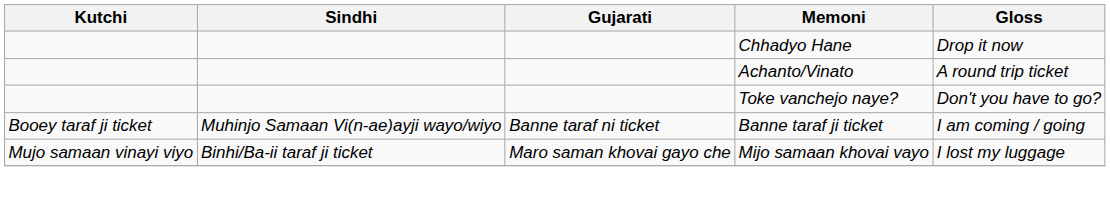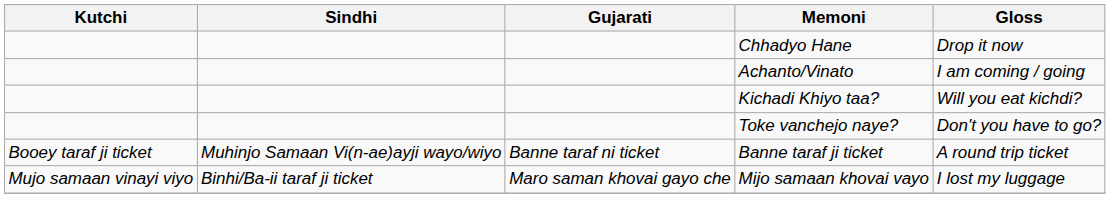Achanto/Vinato | Gloss: A round trip ticket -> I am coming / going
+ row: Kichadi Khiyo taa? | Will you eat kichdi?
Banne taraf ji ticket | Gloss: I am coming / going -> A round trip ticket
